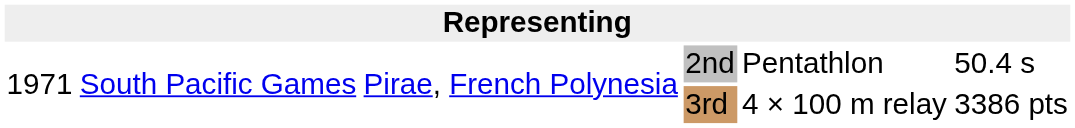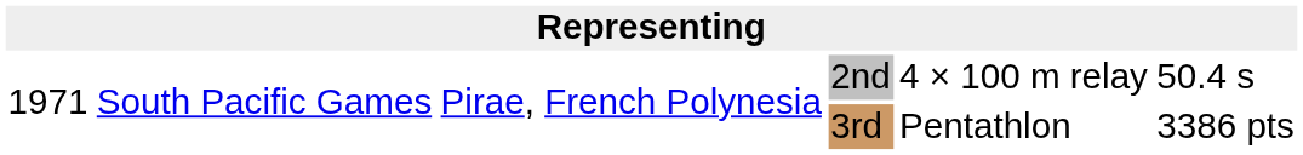2nd | column 5: Pentathlon -> 4 × 100 m relay
3rd | column 5: 4 × 100 m relay -> Pentathlon
